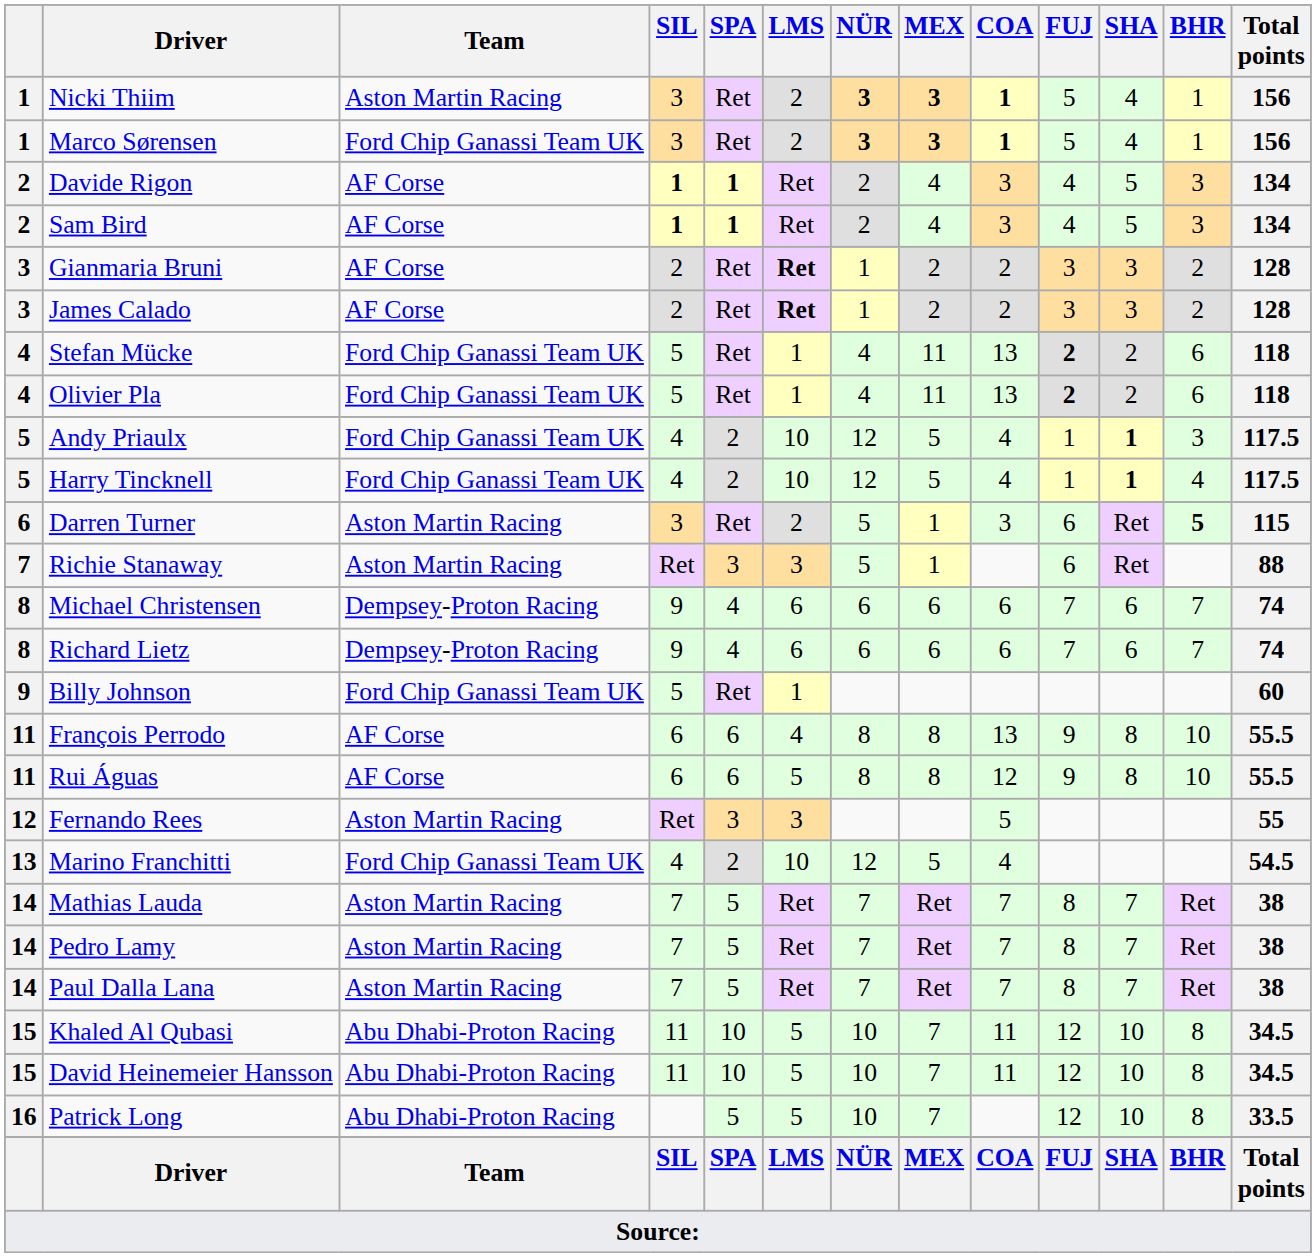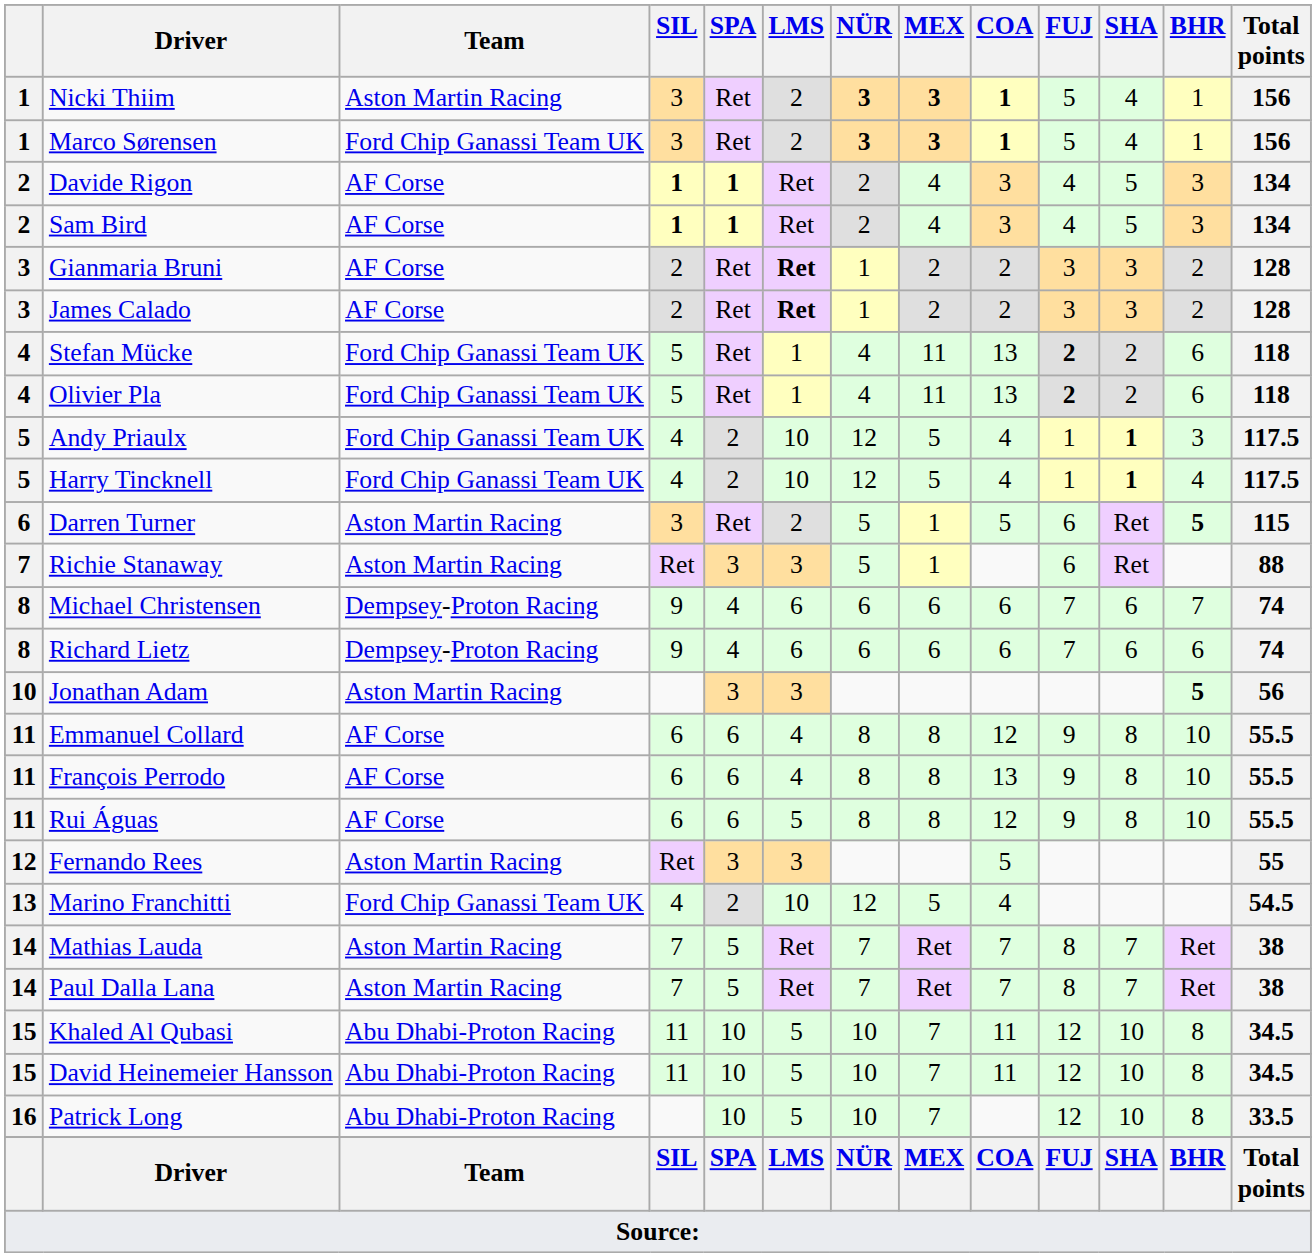Darren Turner | COA: 3 -> 5
Richard Lietz | BHR: 7 -> 6
- row: 9 | Billy Johnson | Ford Chip Ganassi Team UK | 5 | Ret | 1 | 60
+ row: 10 | Jonathan Adam | Aston Martin Racing | 3 | 3 | 5 | 56
+ row: 11 | Emmanuel Collard | AF Corse | 6 | 6 | 4 | 8 | 8 | 12 | 9 | 8 | 10 | 55.5
- row: 14 | Pedro Lamy | Aston Martin Racing | 7 | 5 | Ret | 7 | Ret | 7 | 8 | 7 | Ret | 38
Patrick Long | SPA: 5 -> 10
